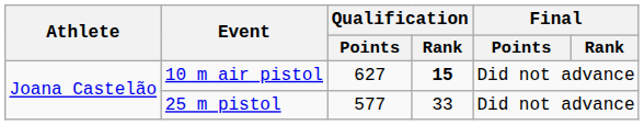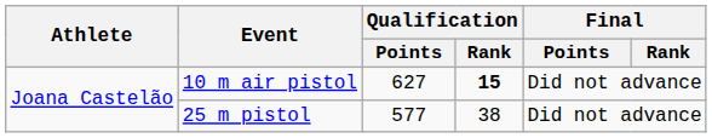25 m pistol | Qualification / Rank: 33 -> 38
